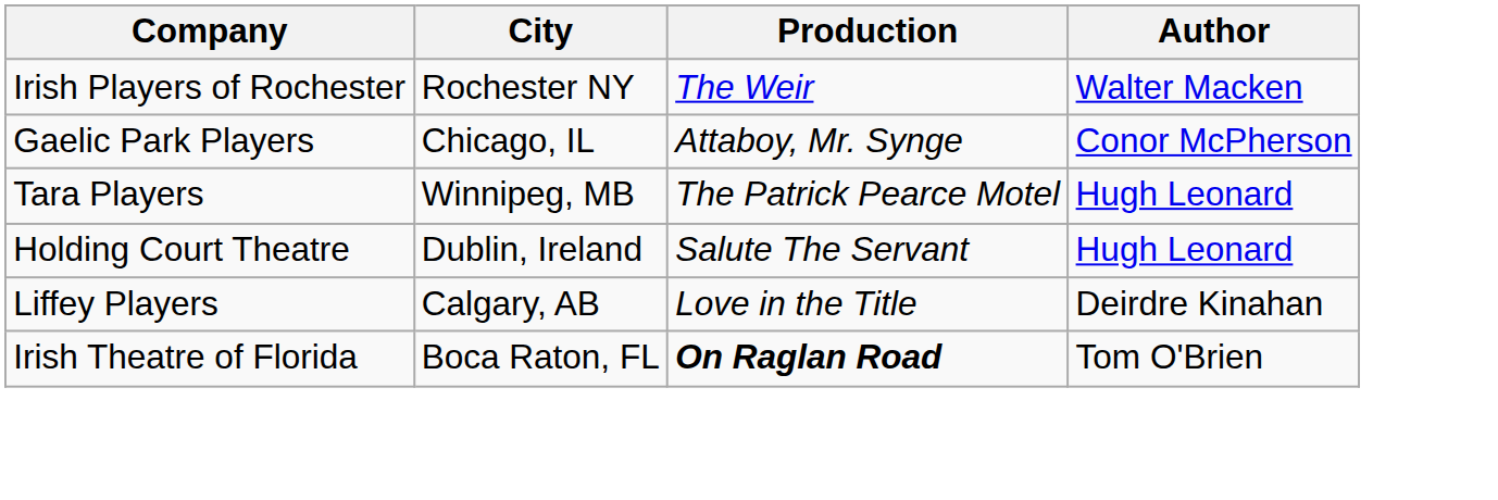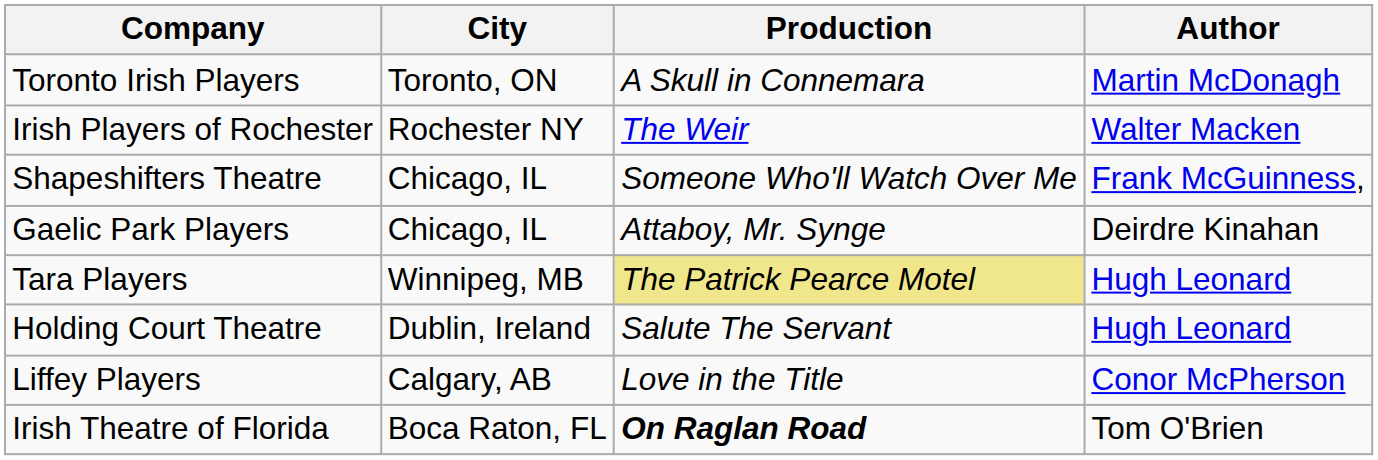+ row: Toronto Irish Players | Toronto, ON | A Skull in Connemara | Martin McDonagh
+ row: Shapeshifters Theatre | Chicago, IL | Someone Who'll Watch Over Me | Frank McGuinness,
Gaelic Park Players | Author: Conor McPherson -> Deirdre Kinahan
Tara Players | Production: no background -> khaki background
Liffey Players | Author: Deirdre Kinahan -> Conor McPherson
